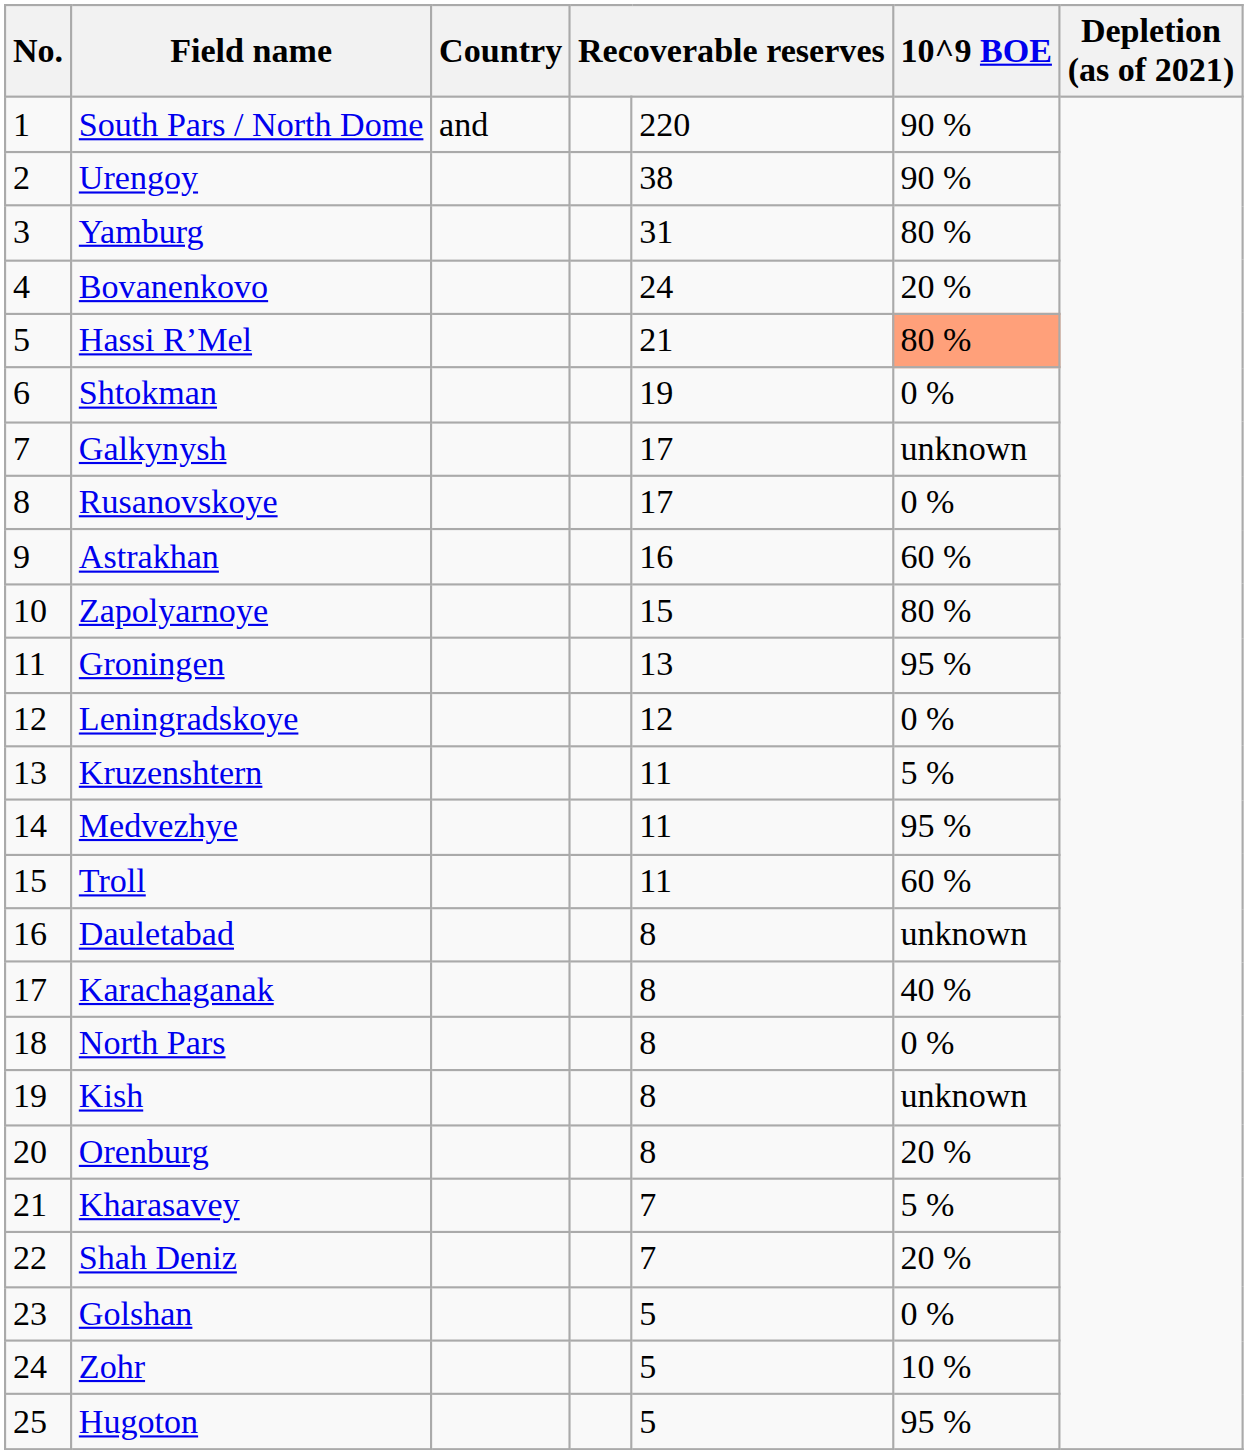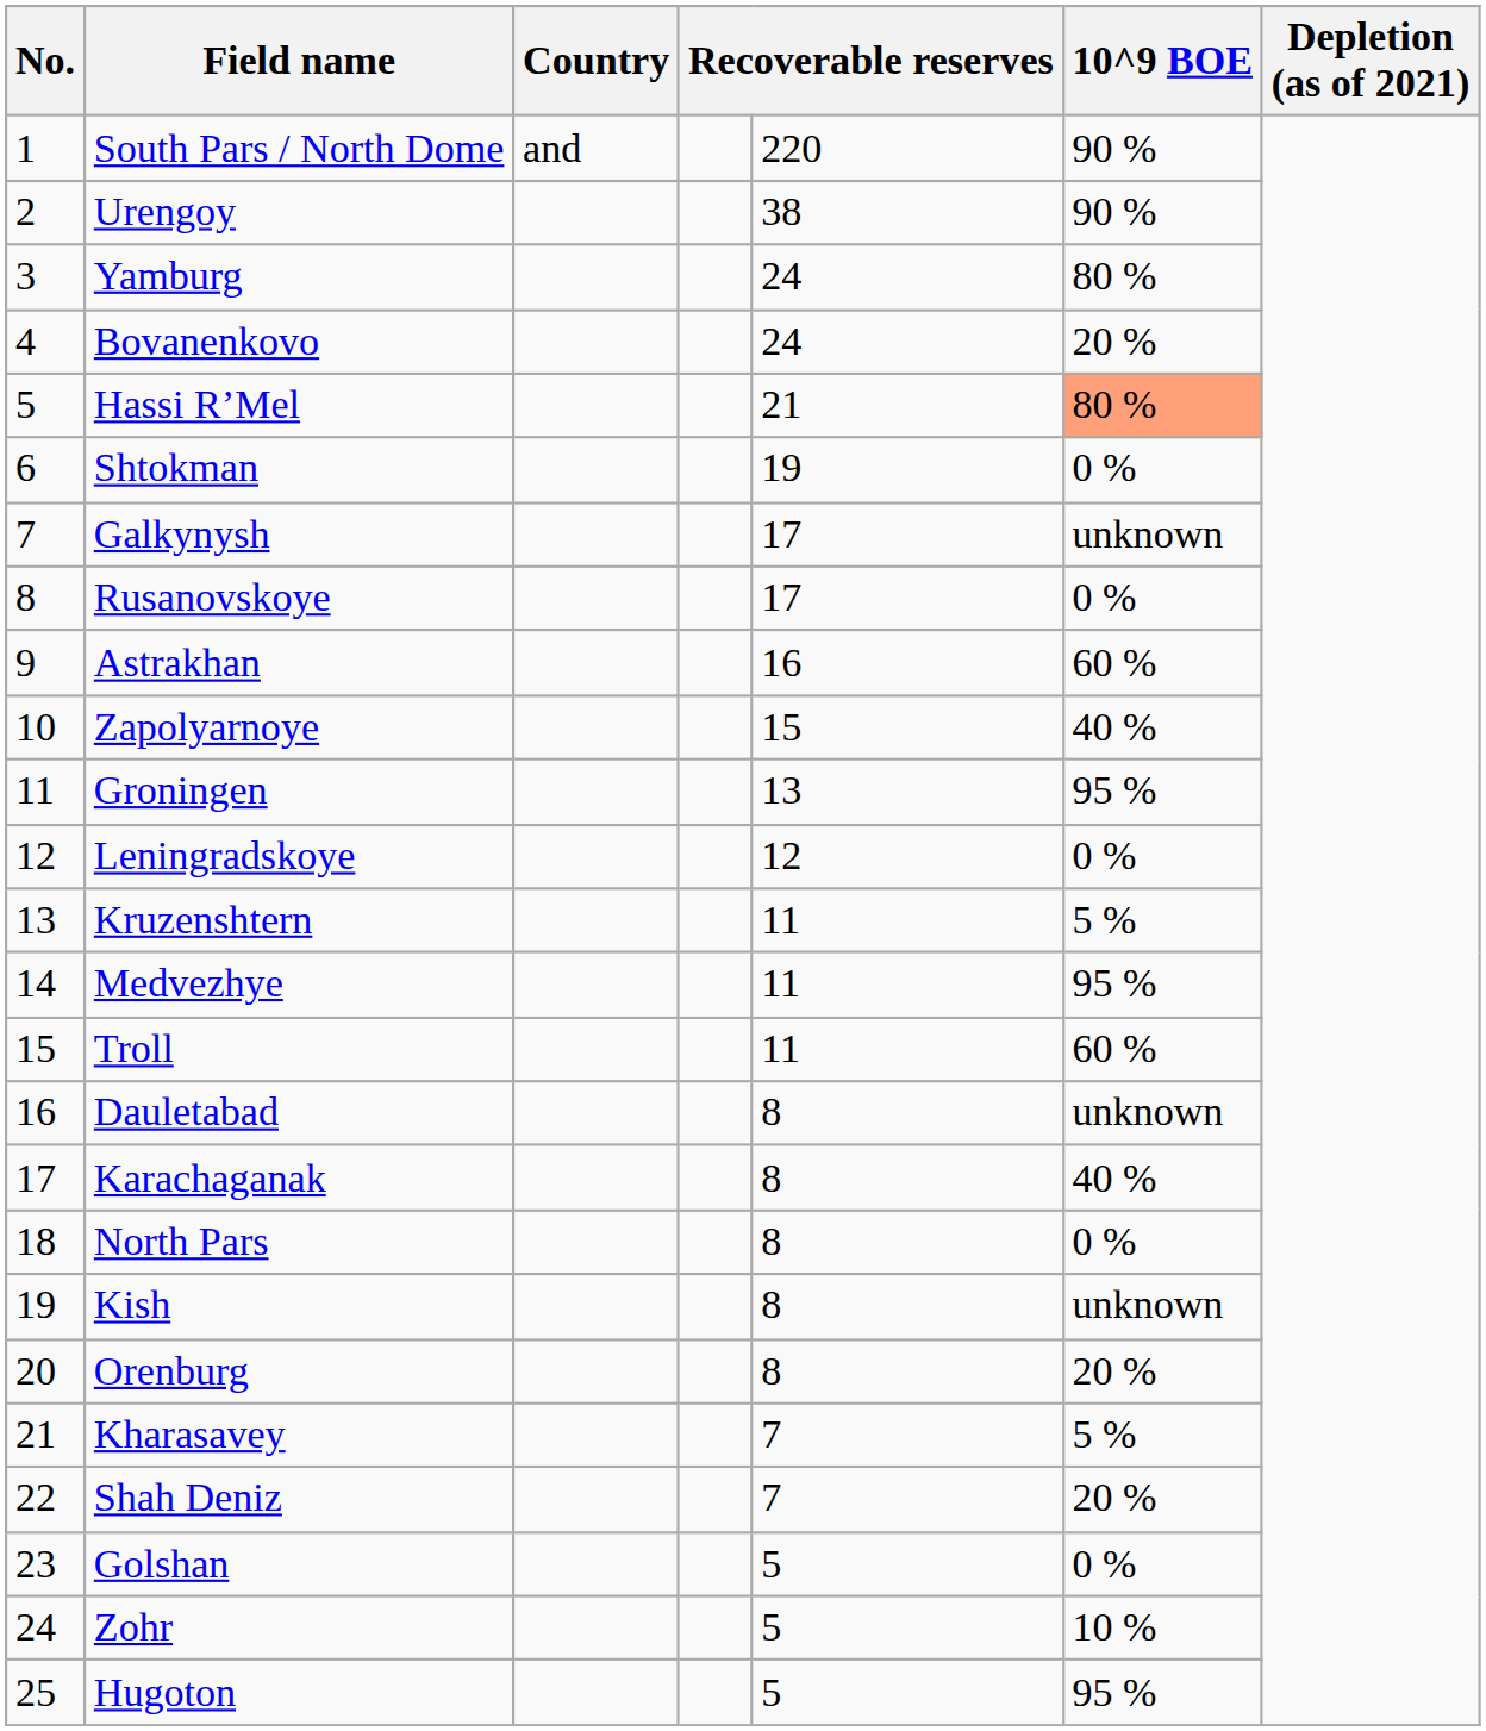Yamburg | column 5: 31 -> 24
Zapolyarnoye | 10^9 BOE: 80 % -> 40 %
